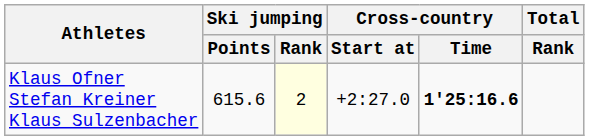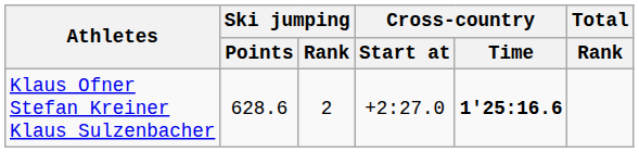Klaus Ofner Stefan Kreiner Klaus Sulzenbacher | Ski jumping / Points: 615.6 -> 628.6
Klaus Ofner Stefan Kreiner Klaus Sulzenbacher | Ski jumping / Rank: lightyellow background -> no background
